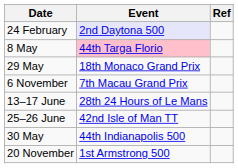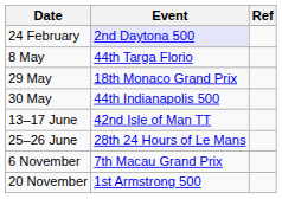8 May | Event: pink background -> no background
rows swapped: 30 May <-> 6 November
13–17 June | Event: 28th 24 Hours of Le Mans -> 42nd Isle of Man TT
25–26 June | Event: 42nd Isle of Man TT -> 28th 24 Hours of Le Mans
